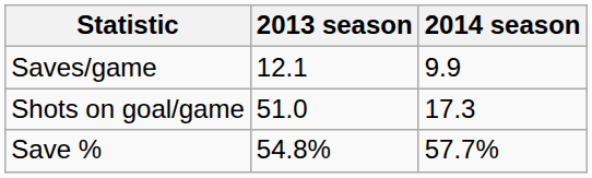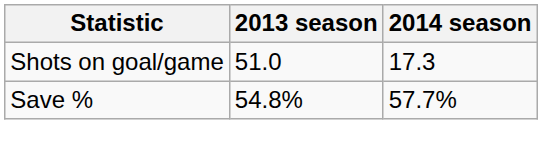- row: Saves/game | 12.1 | 9.9
